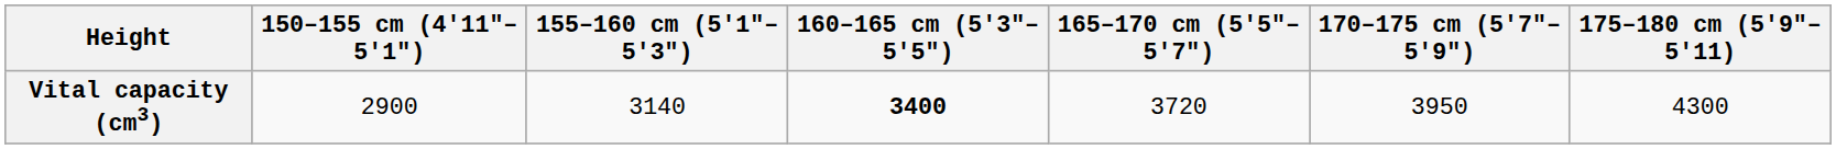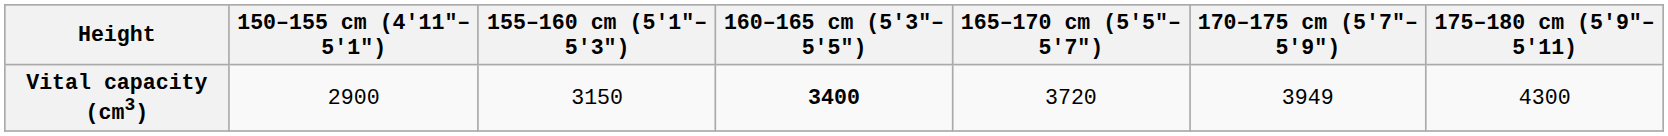Vital capacity (cm3) | 155–160 cm (5'1"–5'3"): 3140 -> 3150
Vital capacity (cm3) | 170–175 cm (5'7"–5'9"): 3950 -> 3949
